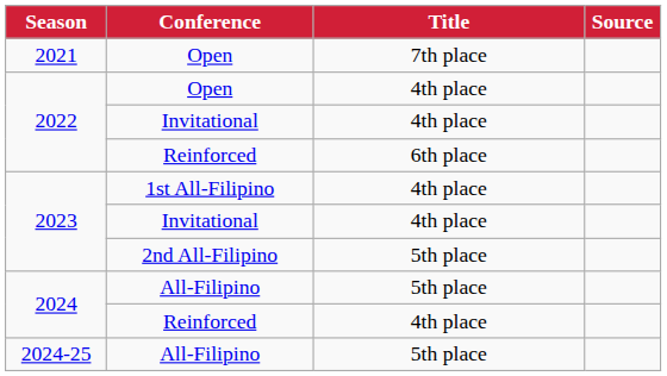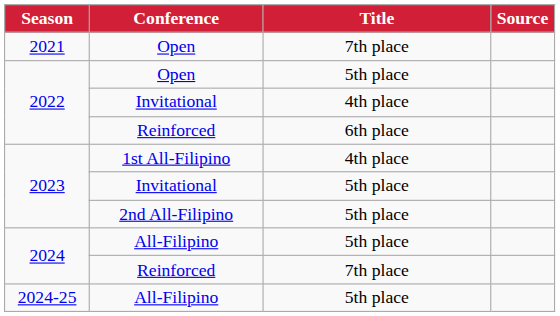2022 / Open | Title: 4th place -> 5th place
2023 / Invitational | Title: 4th place -> 5th place
2024 / Reinforced | Title: 4th place -> 7th place
